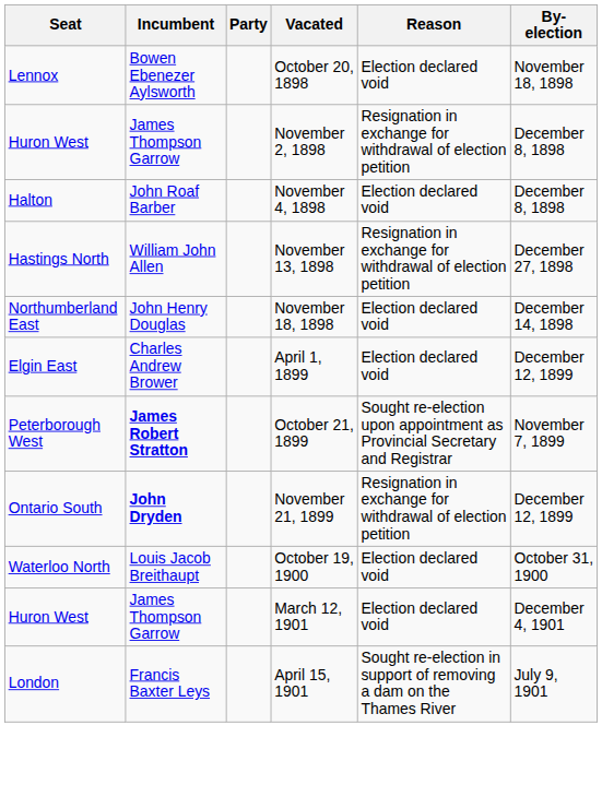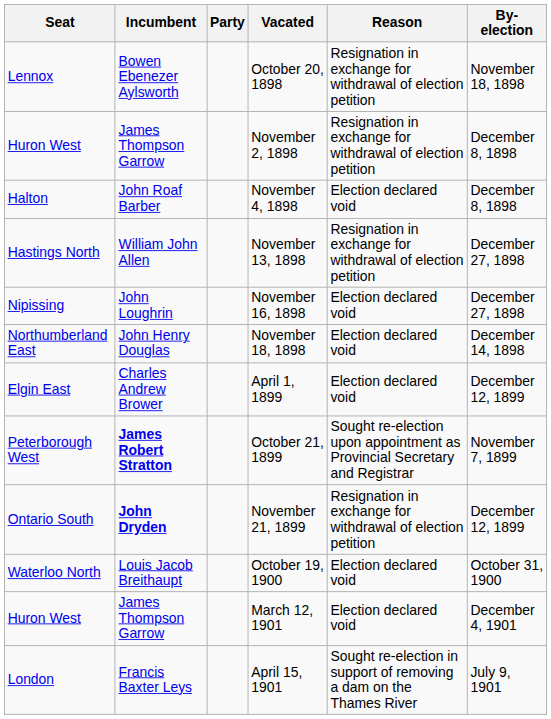October 20, 1898 | Reason: Election declared void -> Resignation in exchange for withdrawal of election petition
+ row: Nipissing | John Loughrin | November 16, 1898 | Election declared void | December 27, 1898
